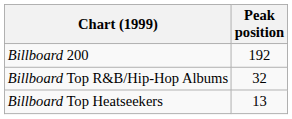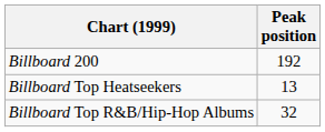rows swapped: Billboard Top R&B/Hip-Hop Albums <-> Billboard Top Heatseekers
